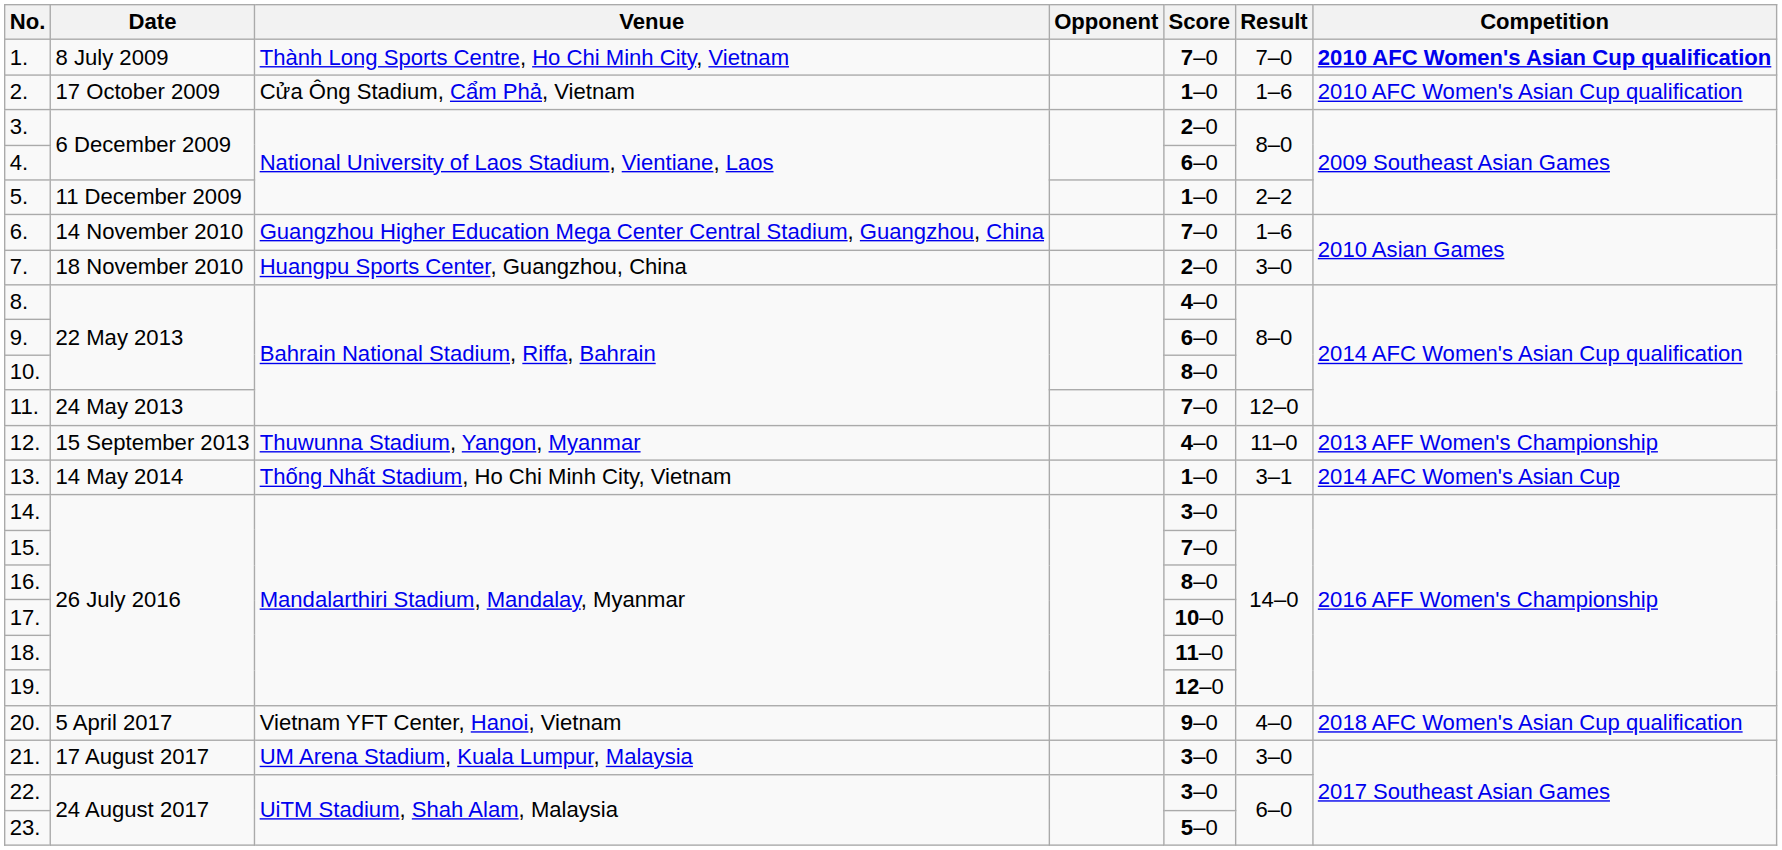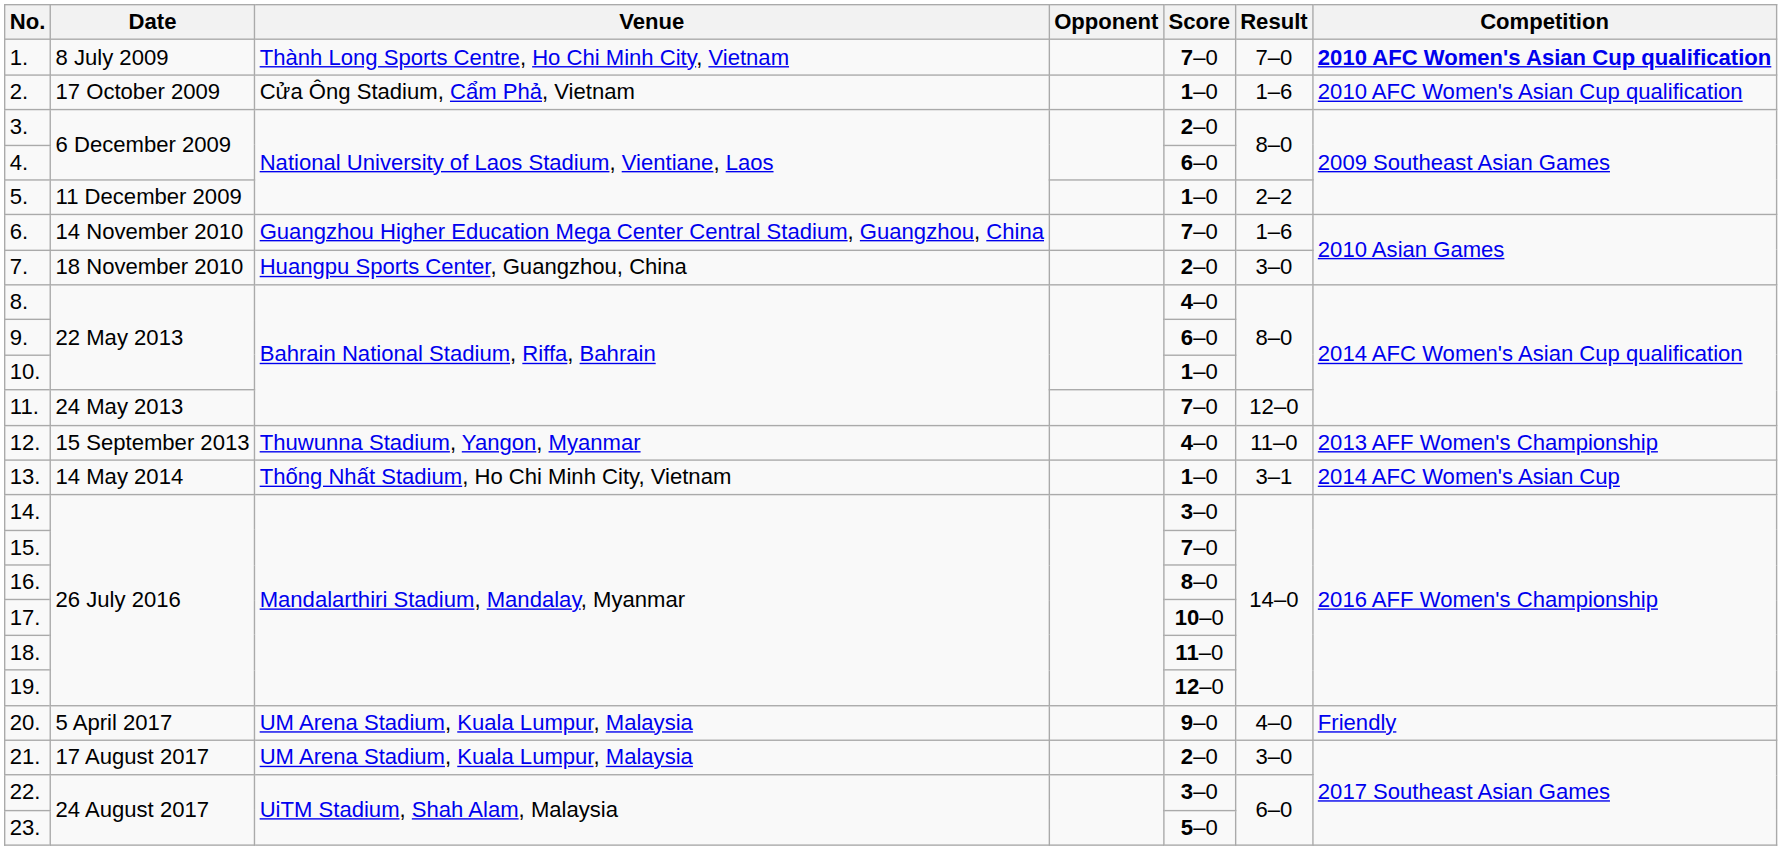10. | Score: 8–0 -> 1–0
20. | Venue: Vietnam YFT Center, Hanoi, Vietnam -> UM Arena Stadium, Kuala Lumpur, Malaysia
20. | Competition: 2018 AFC Women's Asian Cup qualification -> Friendly
21. | Score: 3–0 -> 2–0
